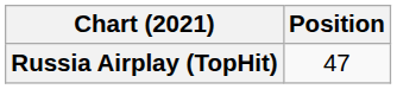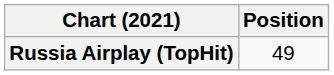Russia Airplay (TopHit) | Position: 47 -> 49
